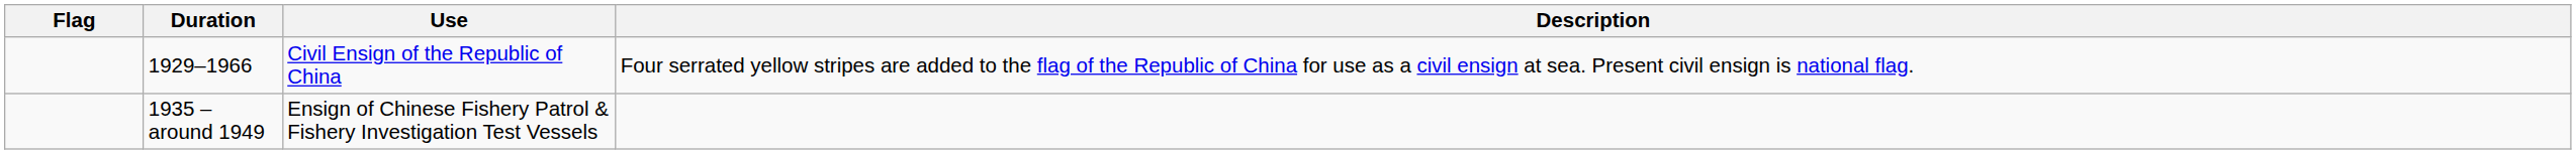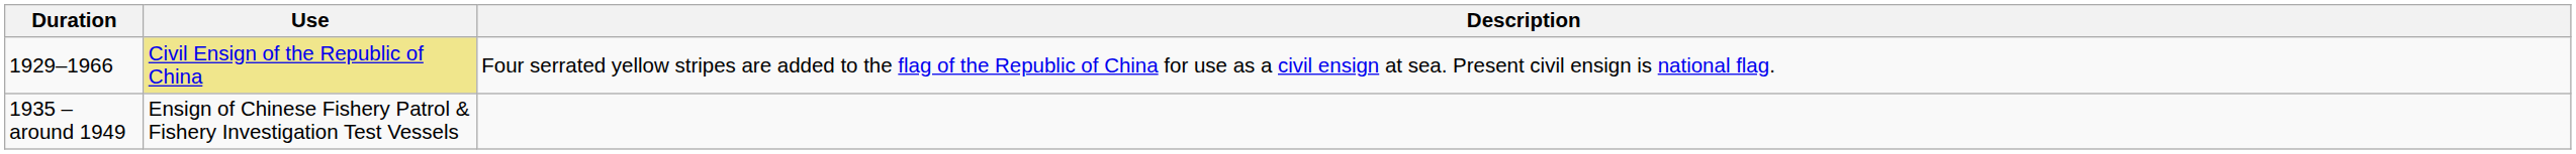- column: Flag
1929–1966 | Use: no background -> khaki background
